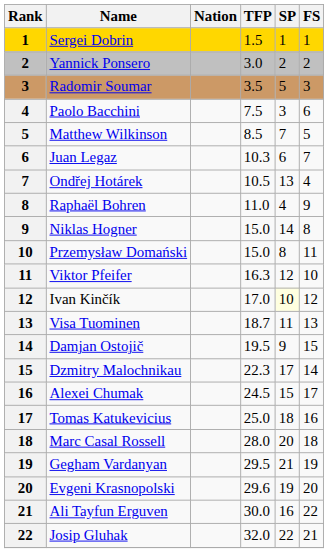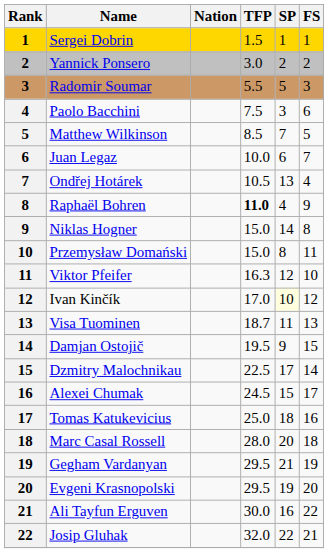Radomir Soumar | TFP: 3.5 -> 5.5
Juan Legaz | TFP: 10.3 -> 10.0
Raphaël Bohren | TFP: normal -> bold
Dzmitry Malochnikau | TFP: 22.3 -> 22.5
Evgeni Krasnopolski | TFP: 29.6 -> 29.5
